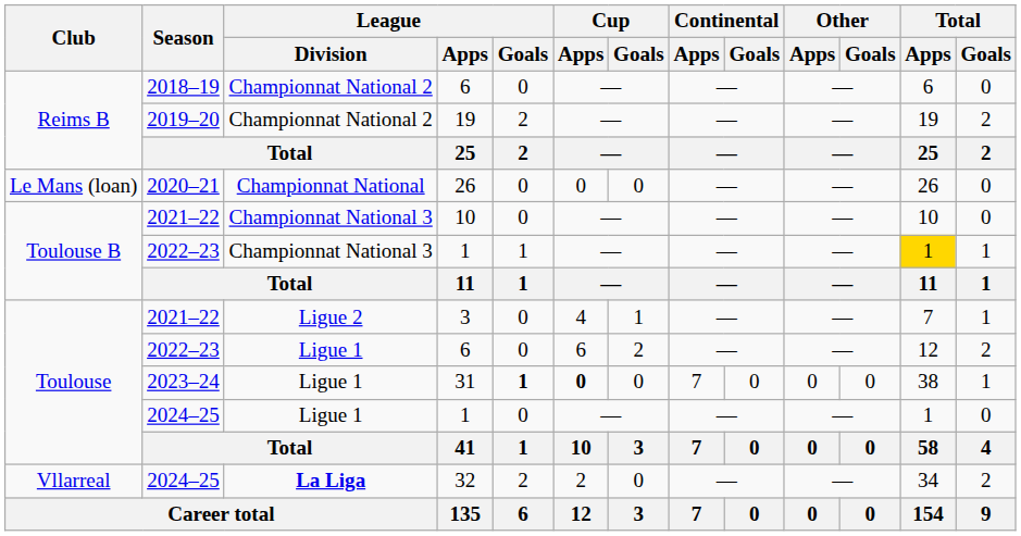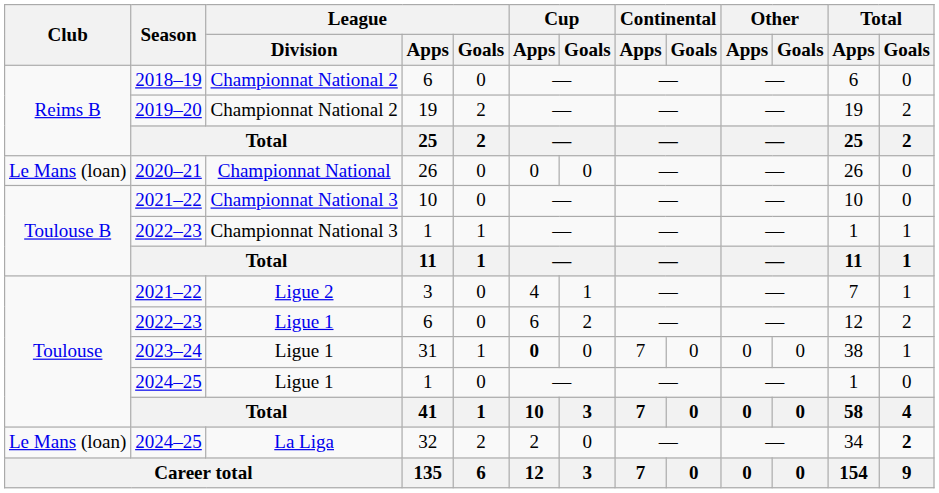2022–23 / 1 | Total / Apps: gold background -> no background
31 | League / Goals: bold -> normal
32 | Club: Vllarreal -> Le Mans (loan)
32 | League / Division: bold -> normal
32 | Total / Goals: normal -> bold
